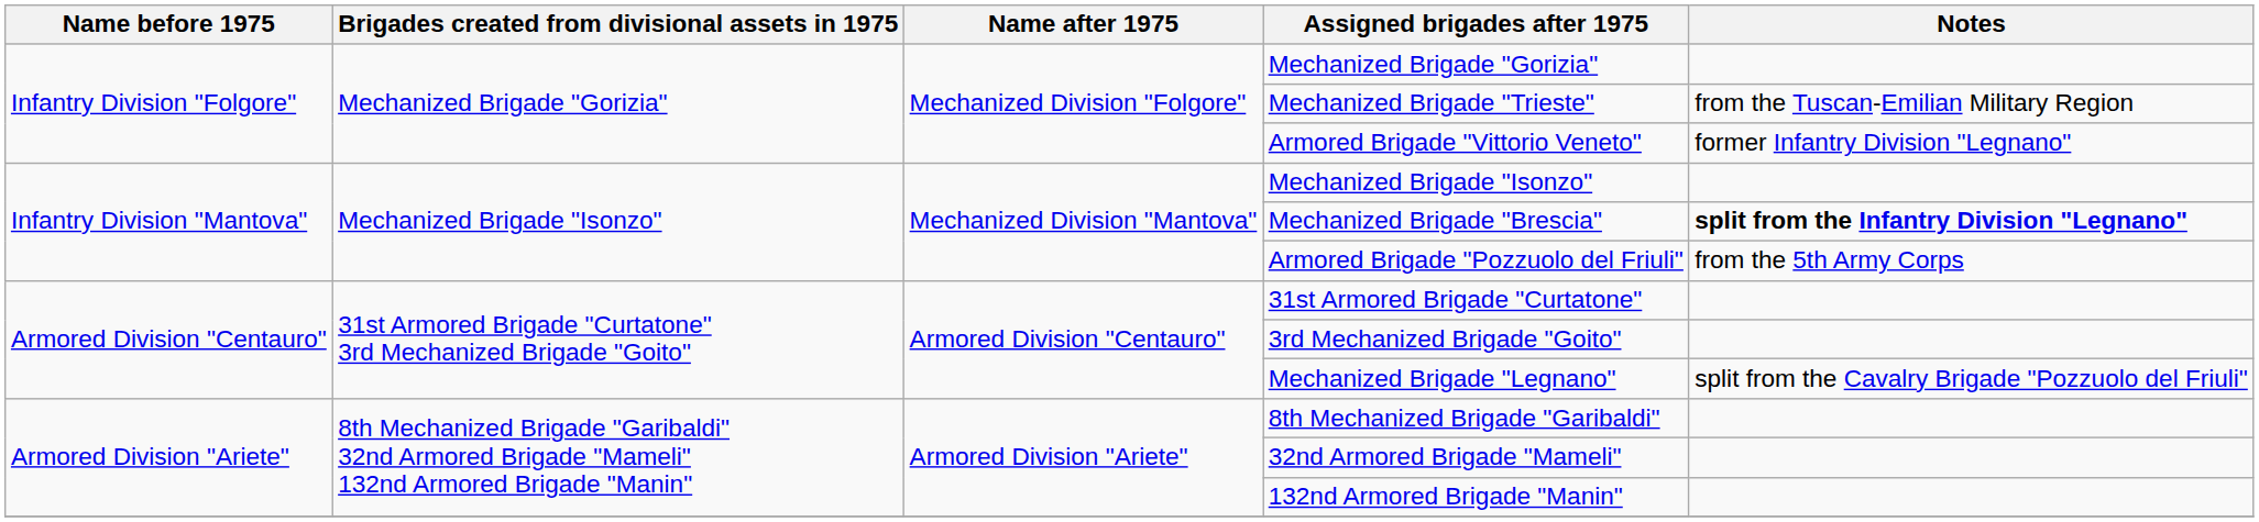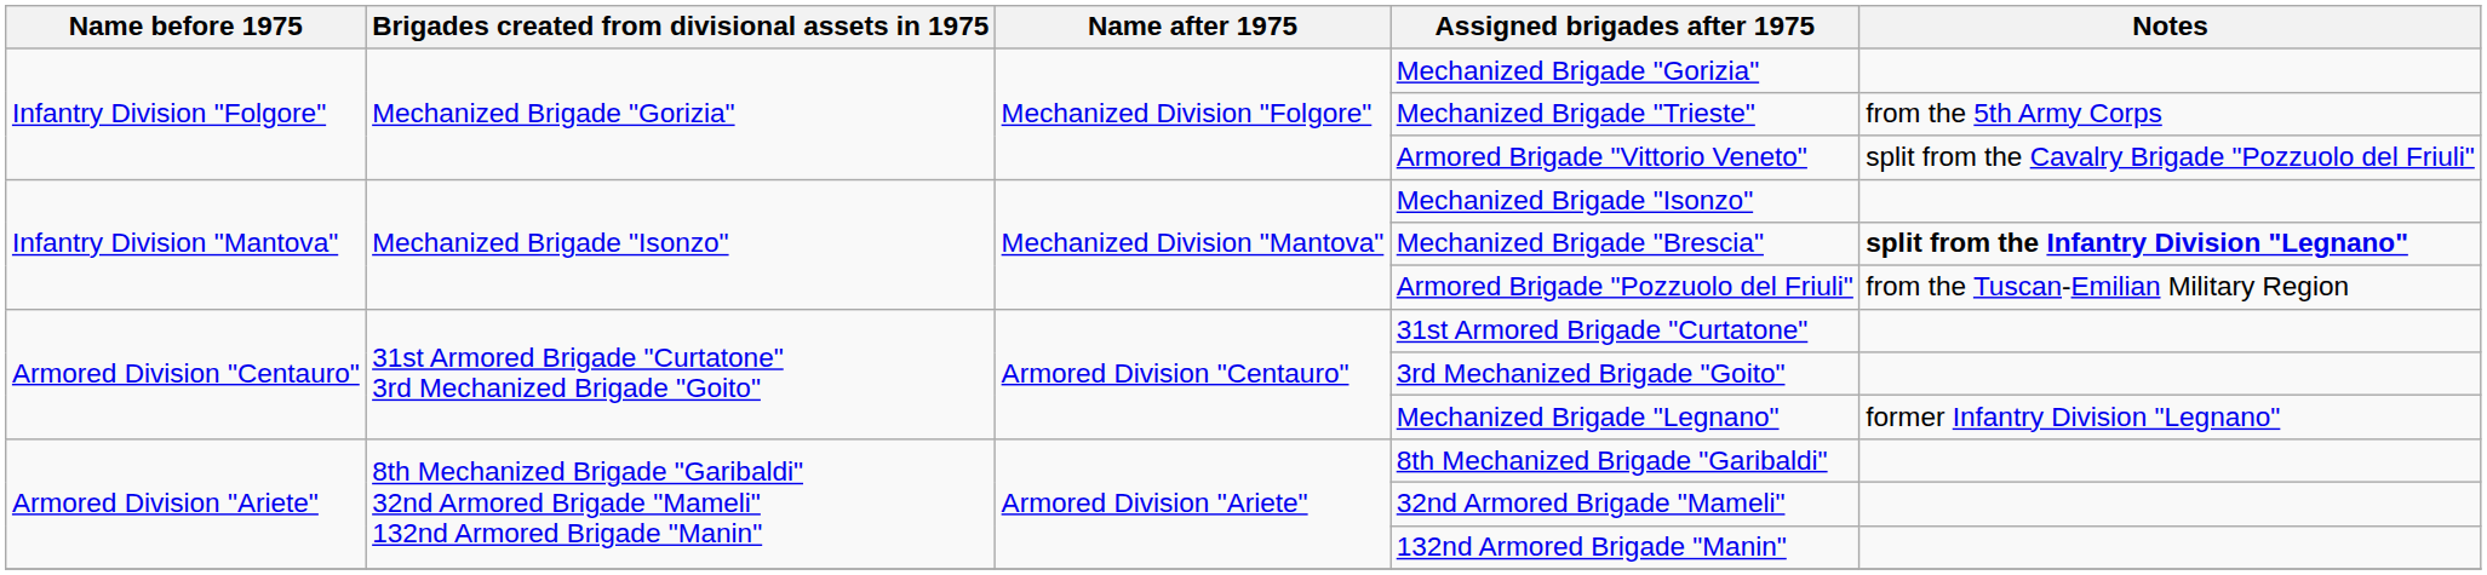Mechanized Brigade "Trieste" | Notes: from the Tuscan-Emilian Military Region -> from the 5th Army Corps
Armored Brigade "Vittorio Veneto" | Notes: former Infantry Division "Legnano" -> split from the Cavalry Brigade "Pozzuolo del Friuli"
Armored Brigade "Pozzuolo del Friuli" | Notes: from the 5th Army Corps -> from the Tuscan-Emilian Military Region
Mechanized Brigade "Legnano" | Notes: split from the Cavalry Brigade "Pozzuolo del Friuli" -> former Infantry Division "Legnano"
